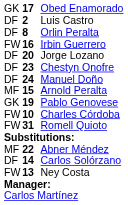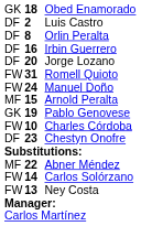Obed Enamorado | column 2: 17 -> 18
Irbin Guerrero | column 1: FW -> DF
rows swapped: Chestyn Onofre <-> Romell Quioto
Manuel Doño | column 1: DF -> FW
Carlos Solórzano | column 1: DF -> FW
